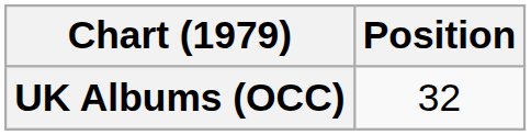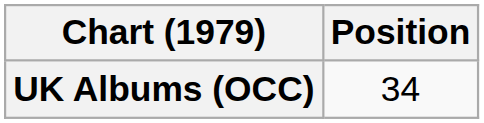UK Albums (OCC) | Position: 32 -> 34
